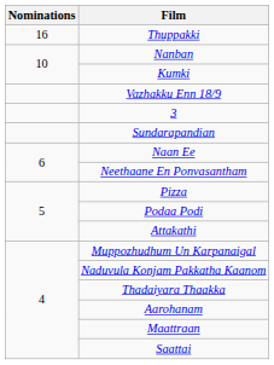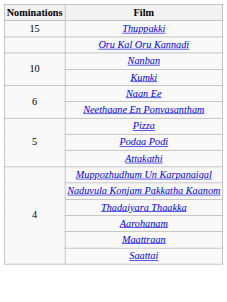Thuppakki | Nominations: 16 -> 15
+ row: Oru Kal Oru Kannadi
- row: Vazhakku Enn 18/9
- row: 3
- row: Sundarapandian
